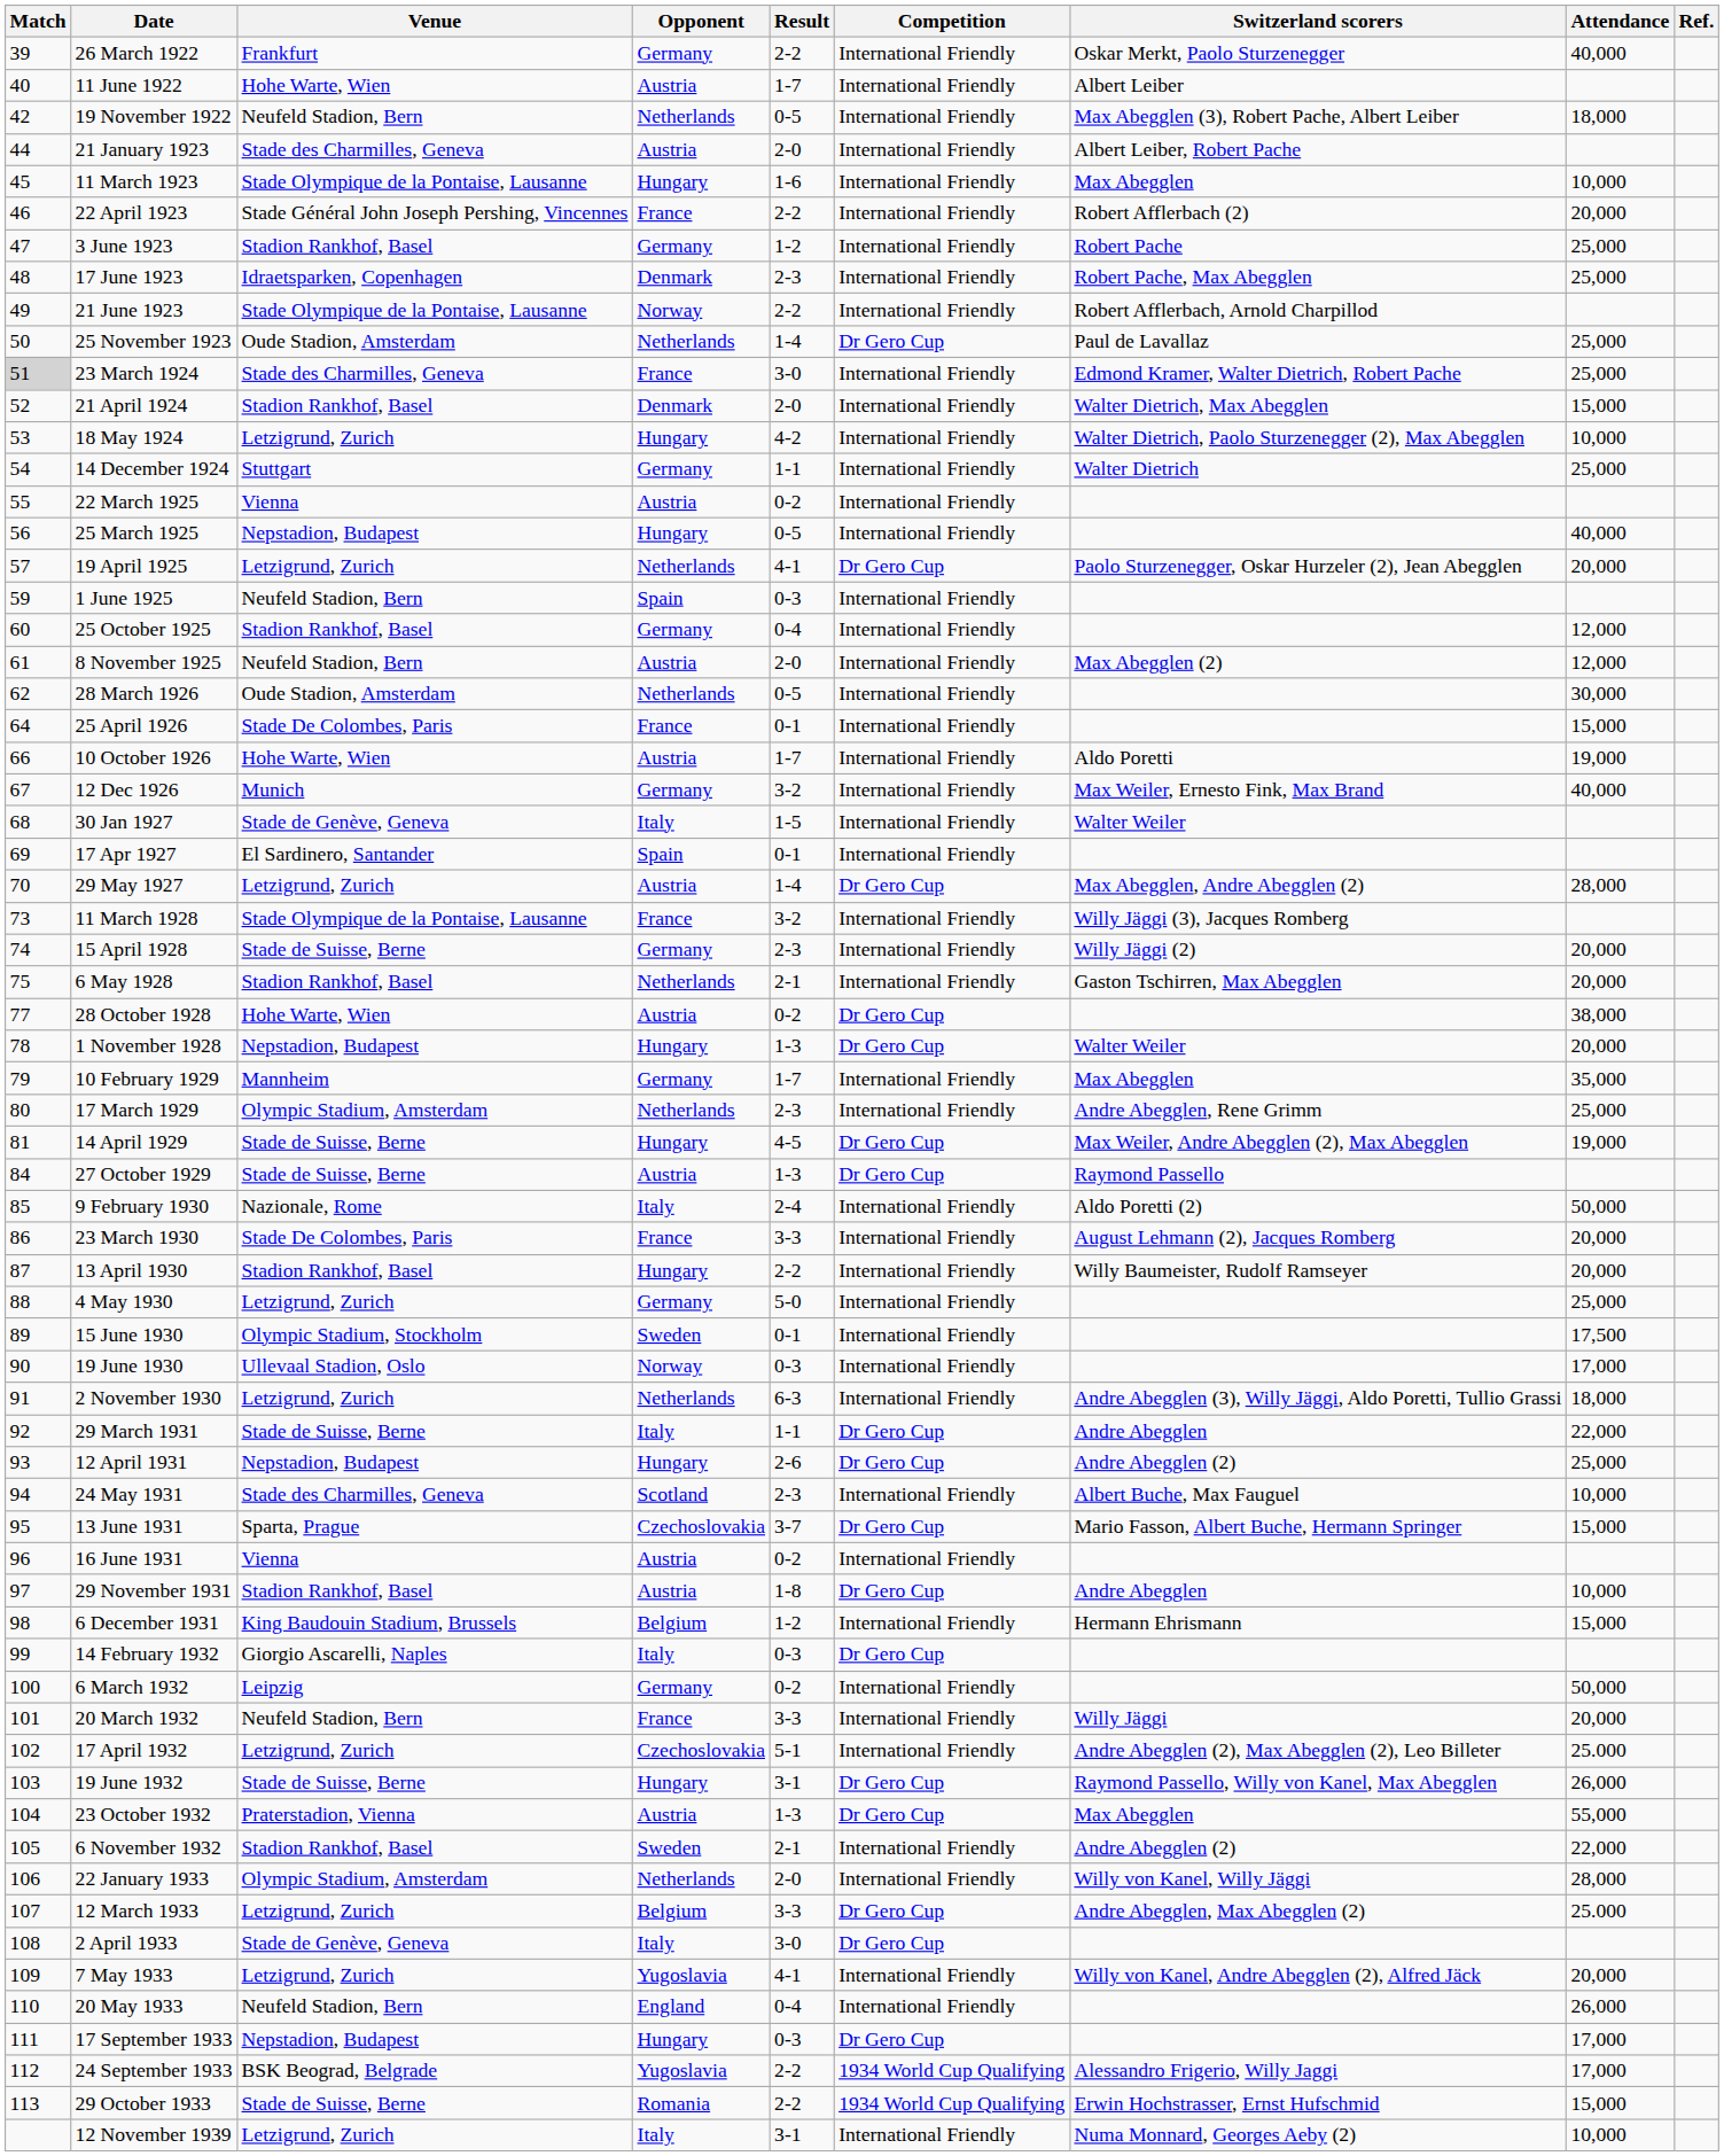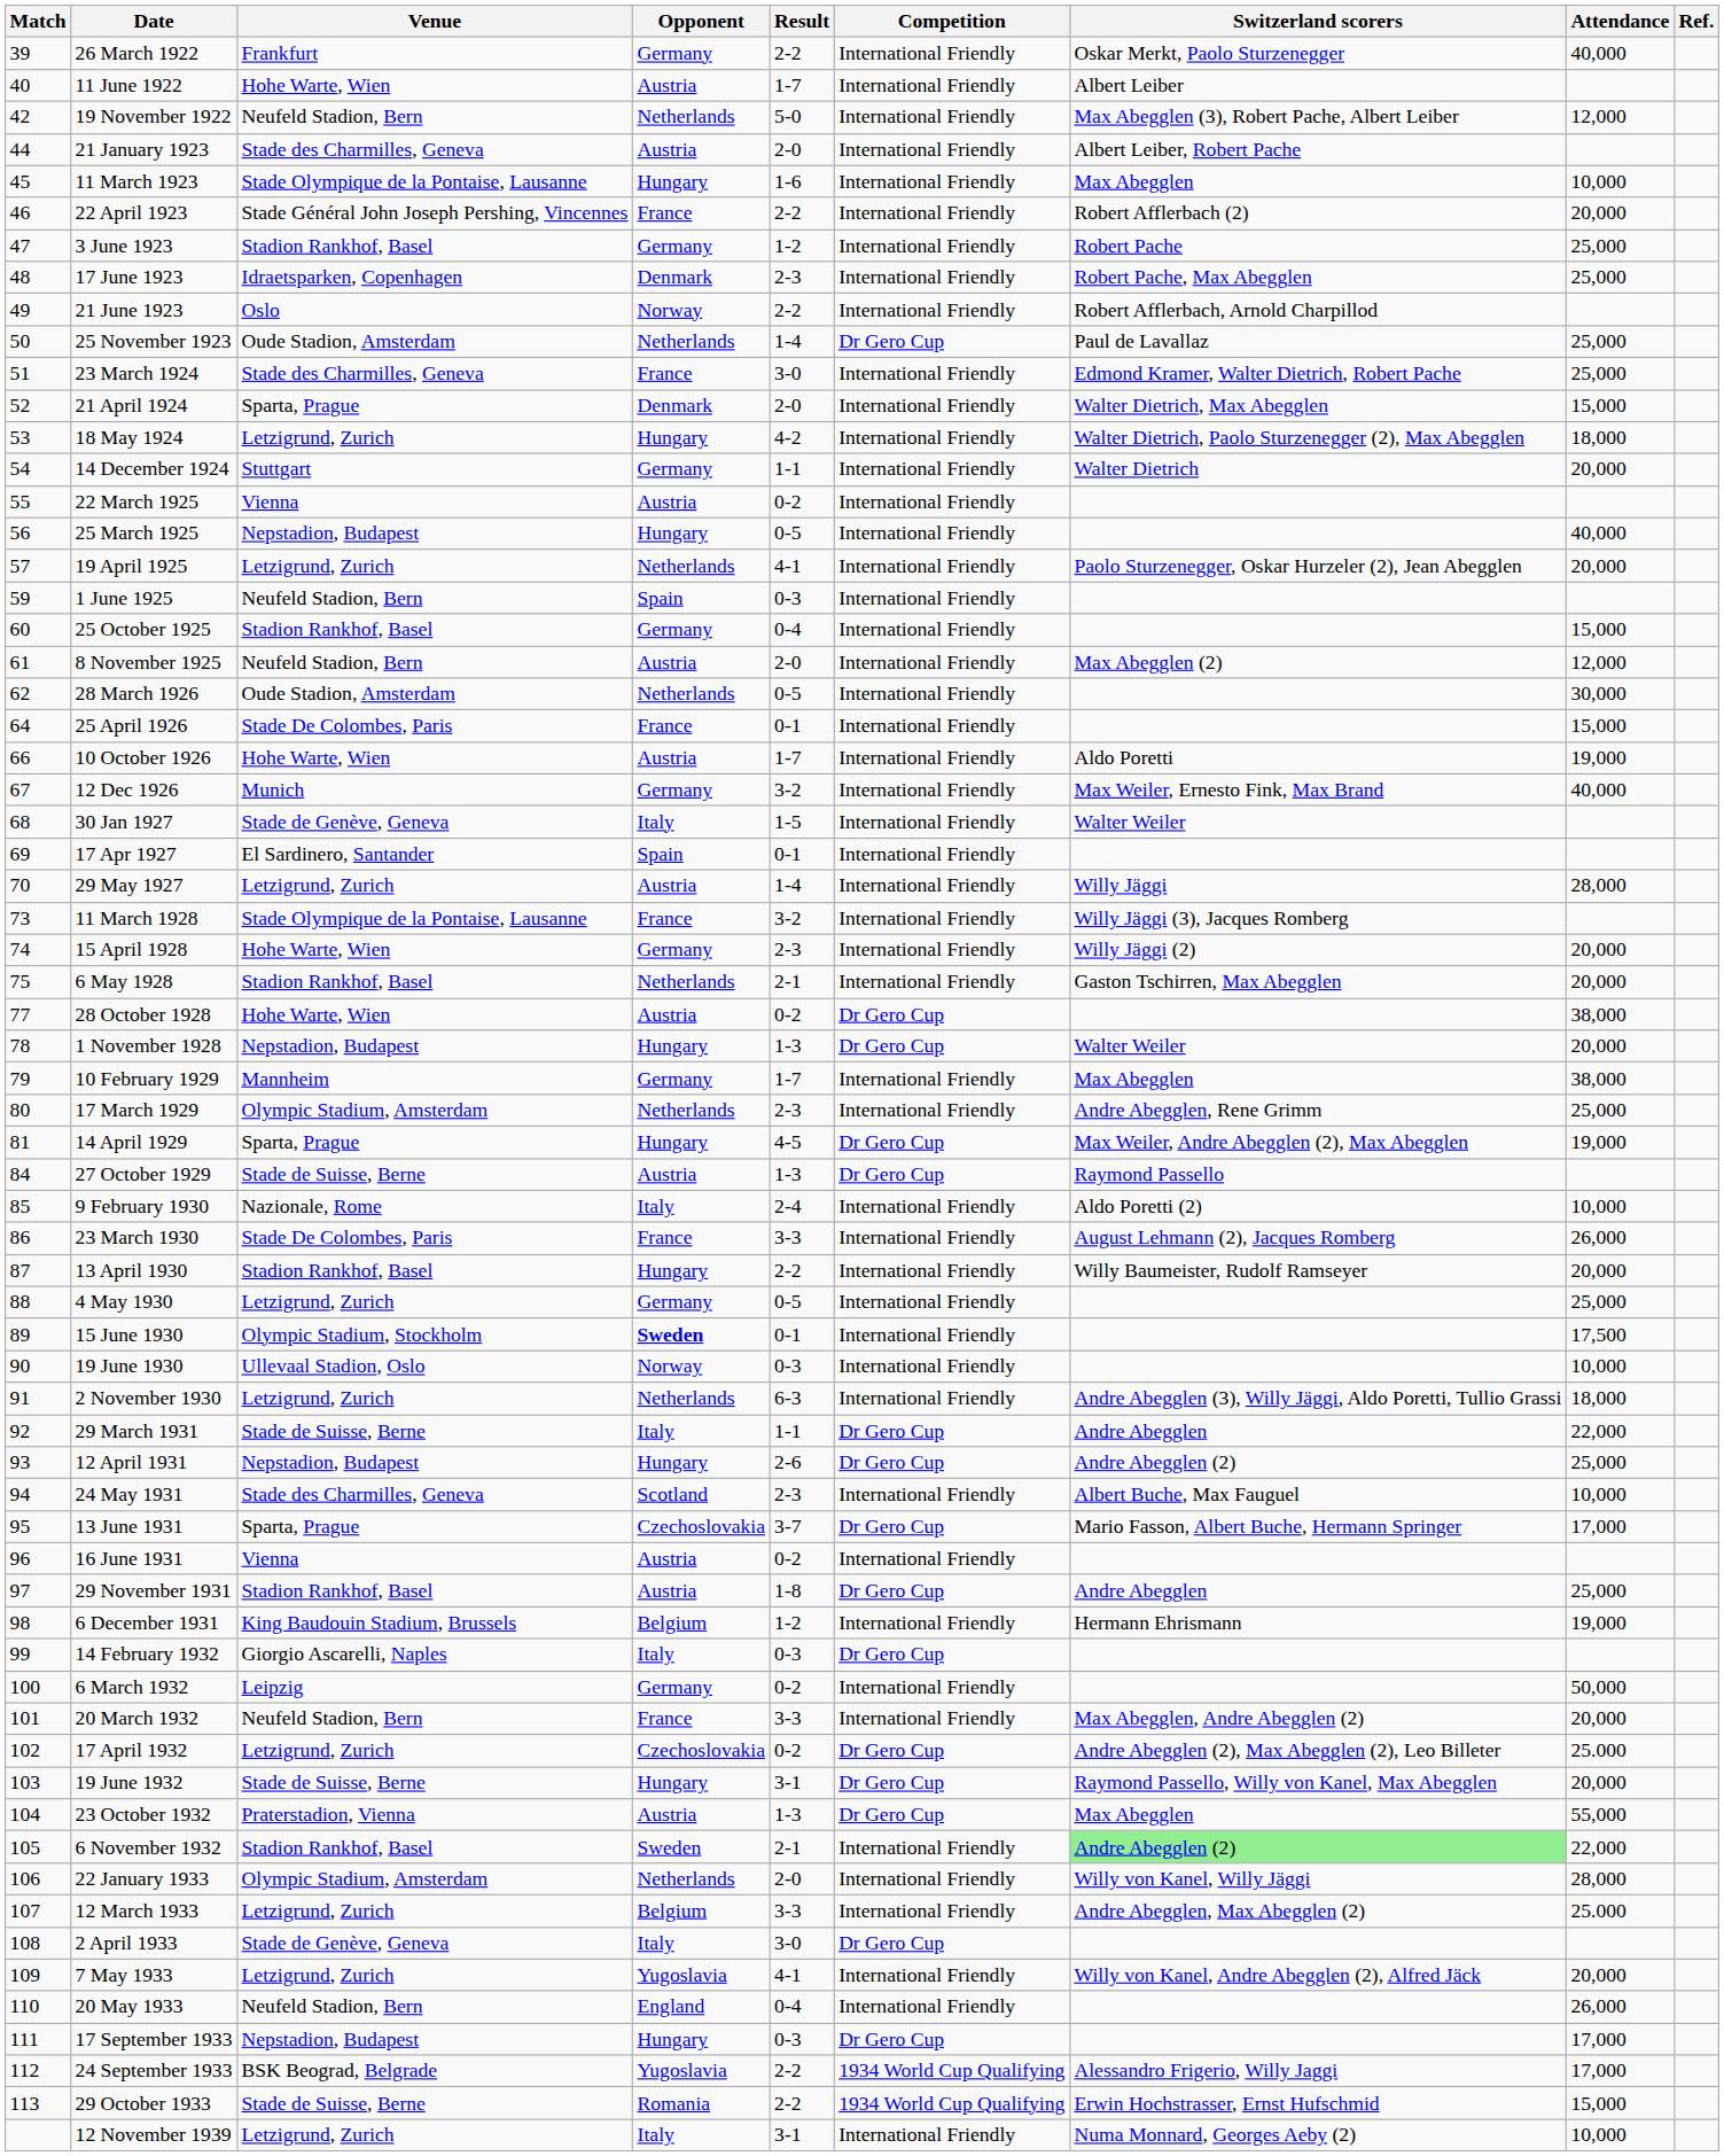19 November 1922 | Result: 0-5 -> 5-0
19 November 1922 | Attendance: 18,000 -> 12,000
21 June 1923 | Venue: Stade Olympique de la Pontaise, Lausanne -> Oslo
23 March 1924 | Match: lightgrey background -> no background
21 April 1924 | Venue: Stadion Rankhof, Basel -> Sparta, Prague
18 May 1924 | Attendance: 10,000 -> 18,000
14 December 1924 | Attendance: 25,000 -> 20,000
19 April 1925 | Competition: Dr Gero Cup -> International Friendly
25 October 1925 | Attendance: 12,000 -> 15,000
29 May 1927 | Competition: Dr Gero Cup -> International Friendly
29 May 1927 | Switzerland scorers: Max Abegglen, Andre Abegglen (2) -> Willy Jäggi
15 April 1928 | Venue: Stade de Suisse, Berne -> Hohe Warte, Wien
10 February 1929 | Attendance: 35,000 -> 38,000
14 April 1929 | Venue: Stade de Suisse, Berne -> Sparta, Prague
9 February 1930 | Attendance: 50,000 -> 10,000
23 March 1930 | Attendance: 20,000 -> 26,000
4 May 1930 | Result: 5-0 -> 0-5
15 June 1930 | Opponent: normal -> bold
19 June 1930 | Attendance: 17,000 -> 10,000
13 June 1931 | Attendance: 15,000 -> 17,000
29 November 1931 | Attendance: 10,000 -> 25,000
6 December 1931 | Attendance: 15,000 -> 19,000
20 March 1932 | Switzerland scorers: Willy Jäggi -> Max Abegglen, Andre Abegglen (2)
17 April 1932 | Result: 5-1 -> 0-2
17 April 1932 | Competition: International Friendly -> Dr Gero Cup
19 June 1932 | Attendance: 26,000 -> 20,000
6 November 1932 | Switzerland scorers: no background -> lightgreen background
12 March 1933 | Competition: Dr Gero Cup -> International Friendly
